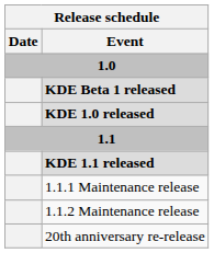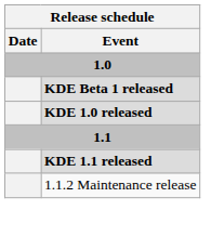- row: 1.1.1 Maintenance release
- row: 20th anniversary re-release
